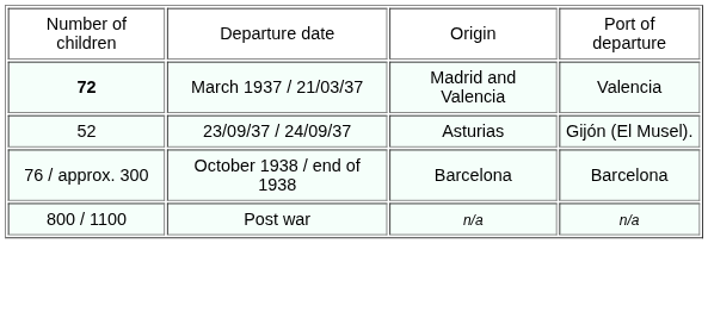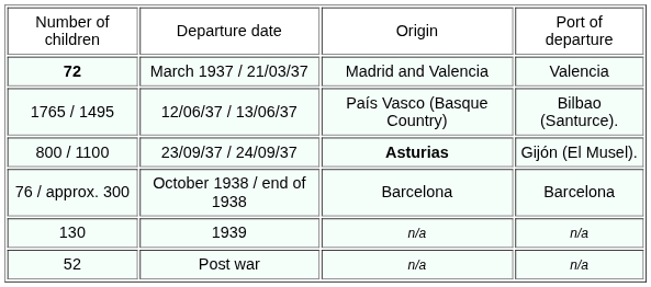+ row: 1765 / 1495 | 12/06/37 / 13/06/37 | País Vasco (Basque Country) | Bilbao (Santurce).
23/09/37 / 24/09/37 | column 1: 52 -> 800 / 1100
23/09/37 / 24/09/37 | column 3: normal -> bold
+ row: 130 | 1939 | n/a | n/a
Post war | column 1: 800 / 1100 -> 52
